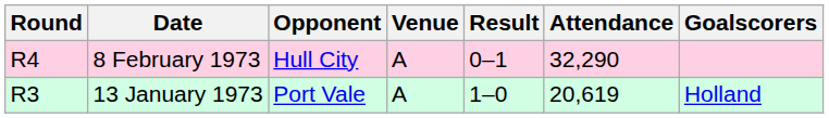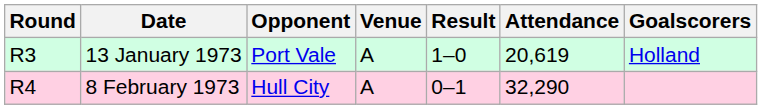rows swapped: 13 January 1973 <-> 8 February 1973
